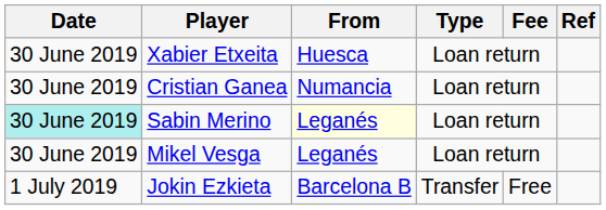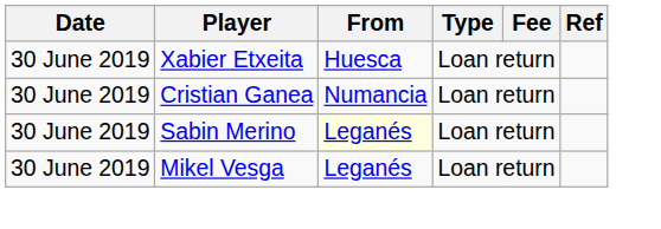Sabin Merino | Date: paleturquoise background -> no background
- row: 1 July 2019 | Jokin Ezkieta | Barcelona B | Transfer | Free
